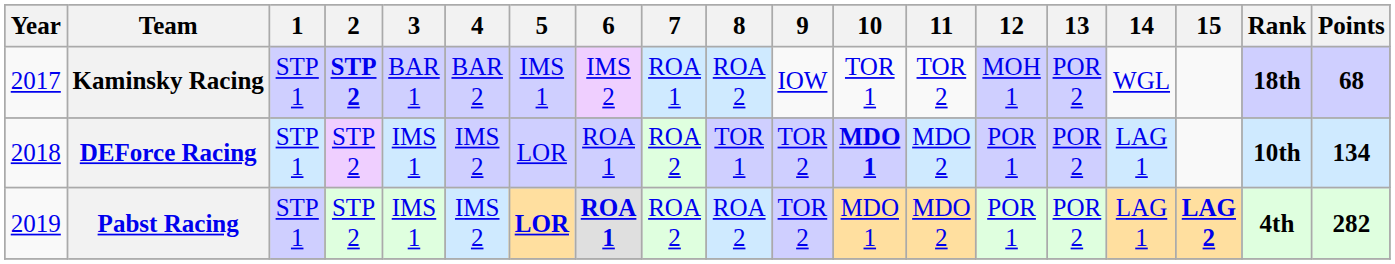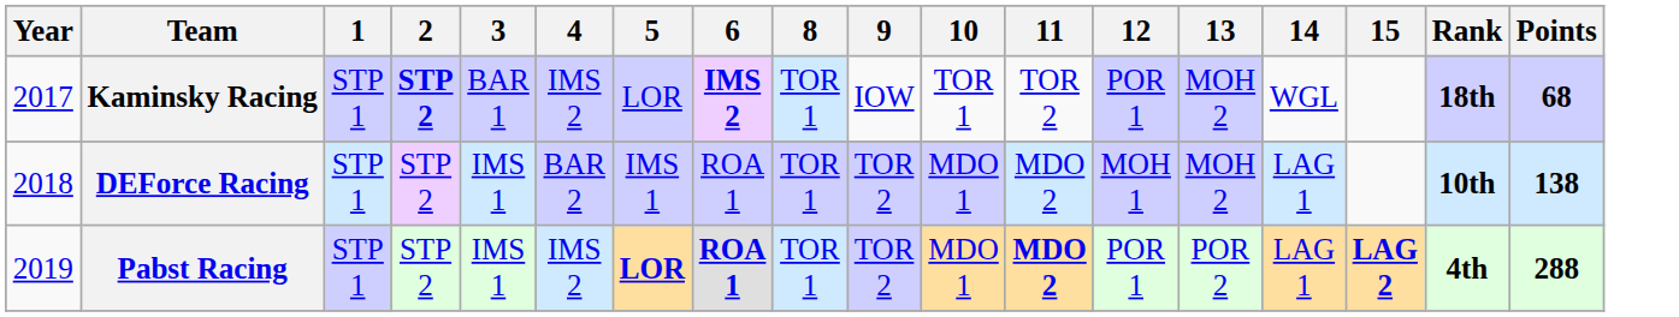- column: 7 | ROA 1 | ROA 2 | ROA 2
Kaminsky Racing | 4: BAR 2 -> IMS 2
Kaminsky Racing | 5: IMS 1 -> LOR
Kaminsky Racing | 6: normal -> bold
Kaminsky Racing | 8: ROA 2 -> TOR 1
Kaminsky Racing | 12: MOH 1 -> POR 1
Kaminsky Racing | 13: POR 2 -> MOH 2
DEForce Racing | 4: IMS 2 -> BAR 2
DEForce Racing | 5: LOR -> IMS 1
DEForce Racing | 10: bold -> normal
DEForce Racing | 12: POR 1 -> MOH 1
DEForce Racing | 13: POR 2 -> MOH 2
DEForce Racing | Points: 134 -> 138
Pabst Racing | 8: ROA 2 -> TOR 1
Pabst Racing | 11: normal -> bold
Pabst Racing | Points: 282 -> 288
